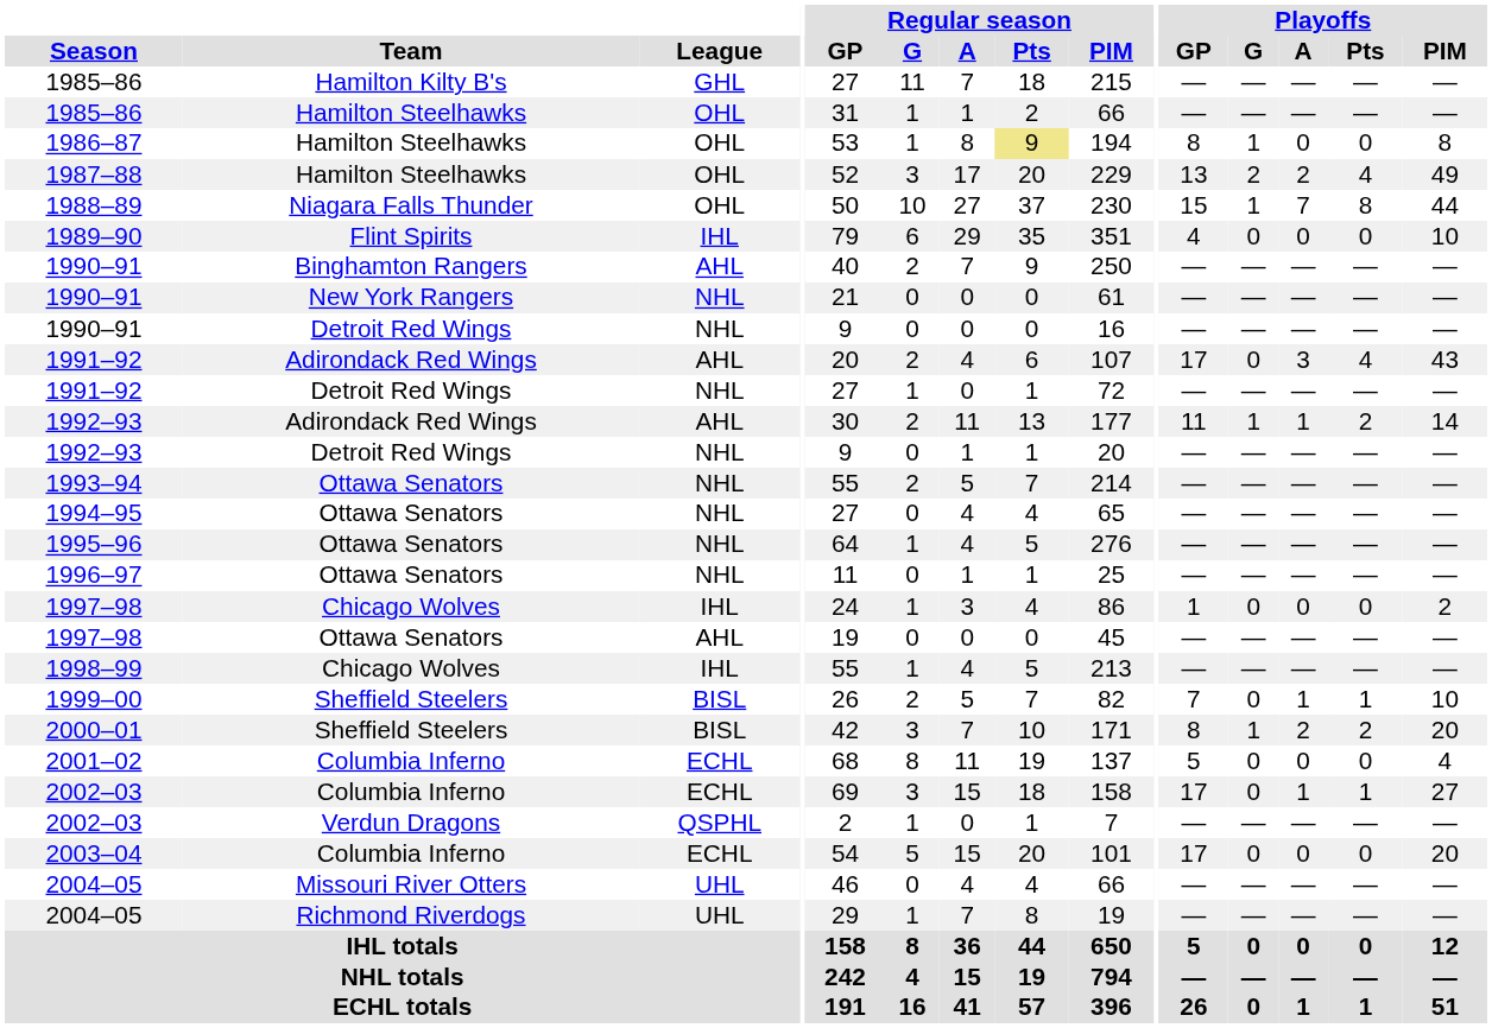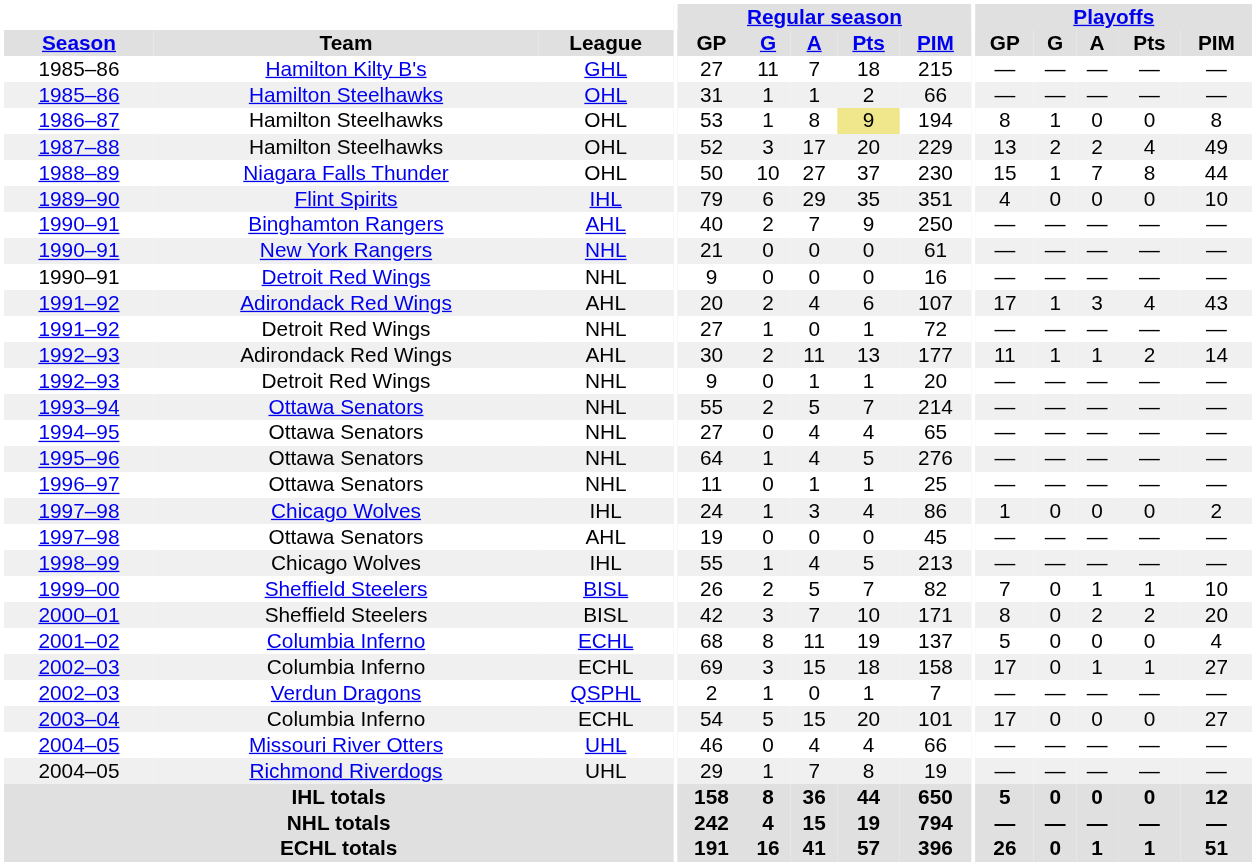1991–92 / Adirondack Red Wings | Playoffs / G: 0 -> 1
2000–01 | Playoffs / G: 1 -> 0
2003–04 | Playoffs / PIM: 20 -> 27
